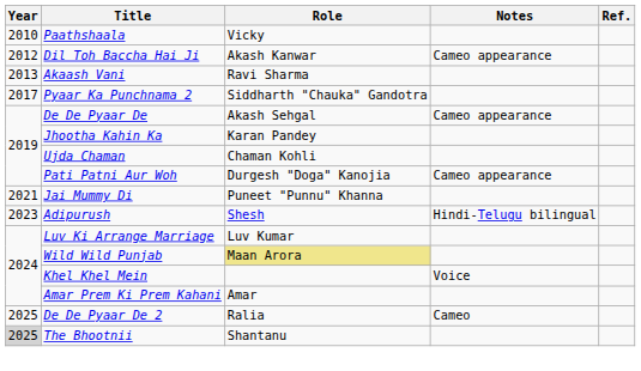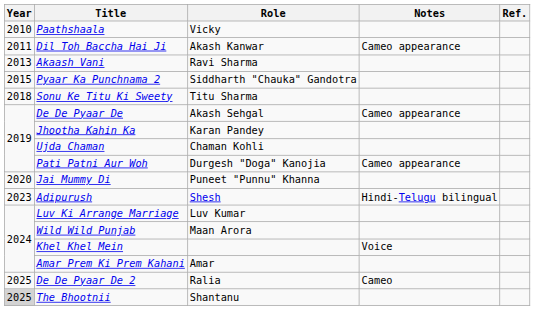Dil Toh Baccha Hai Ji | Year: 2012 -> 2011
Pyaar Ka Punchnama 2 | Year: 2017 -> 2015
+ row: 2018 | Sonu Ke Titu Ki Sweety | Titu Sharma
Jai Mummy Di | Year: 2021 -> 2020
Wild Wild Punjab | Role: khaki background -> no background
